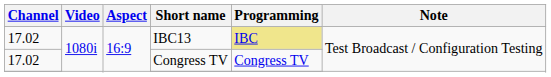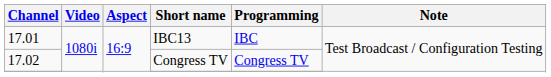IBC13 | Channel: 17.02 -> 17.01
IBC13 | Programming: khaki background -> no background
